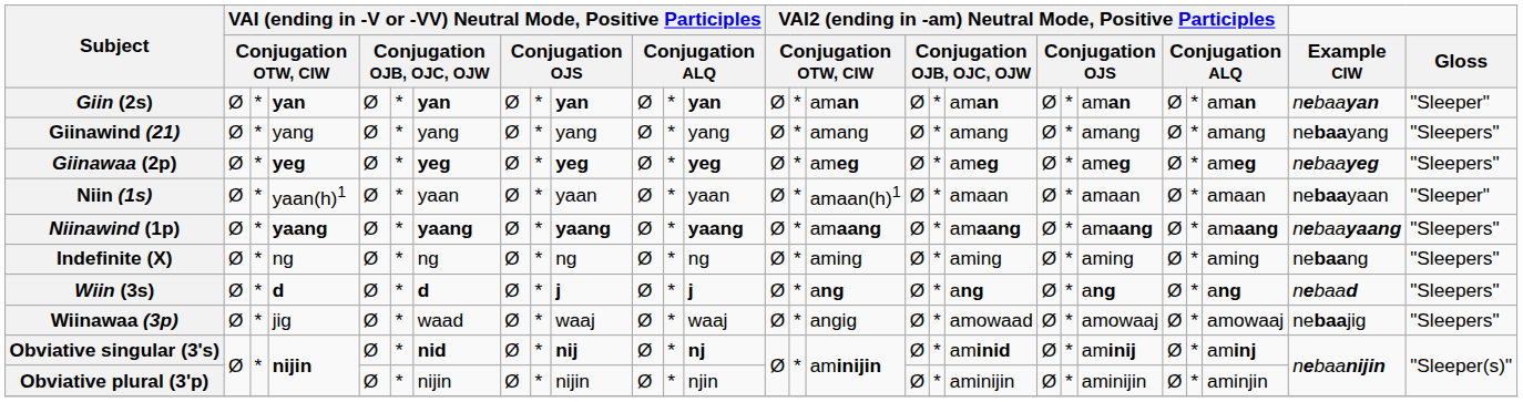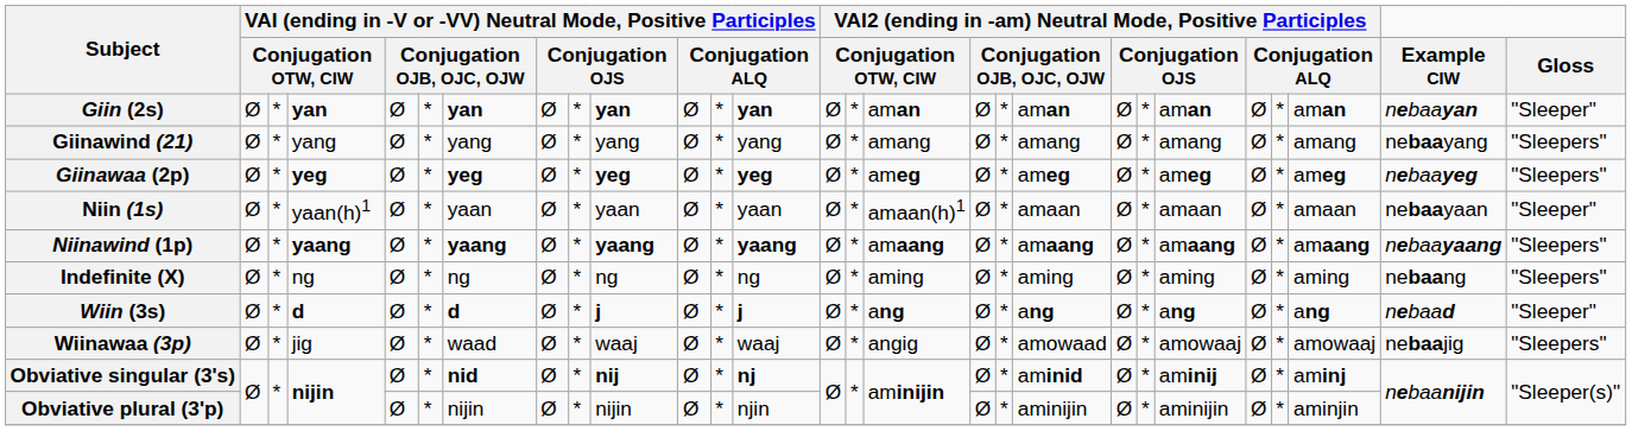Wiin (3s) | Gloss: "Sleepers" -> "Sleeper"
